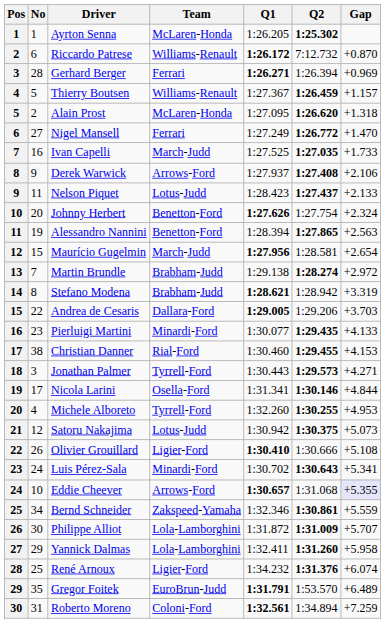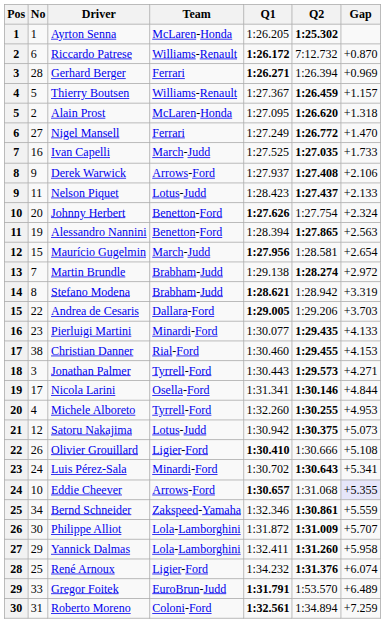Gregor Foitek | No: 35 -> 33
